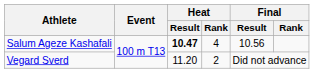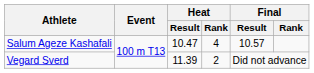Salum Ageze Kashafali | Heat / Result: bold -> normal
Salum Ageze Kashafali | Final / Result: 10.56 -> 10.57
Vegard Sverd | Heat / Result: 11.20 -> 11.39
